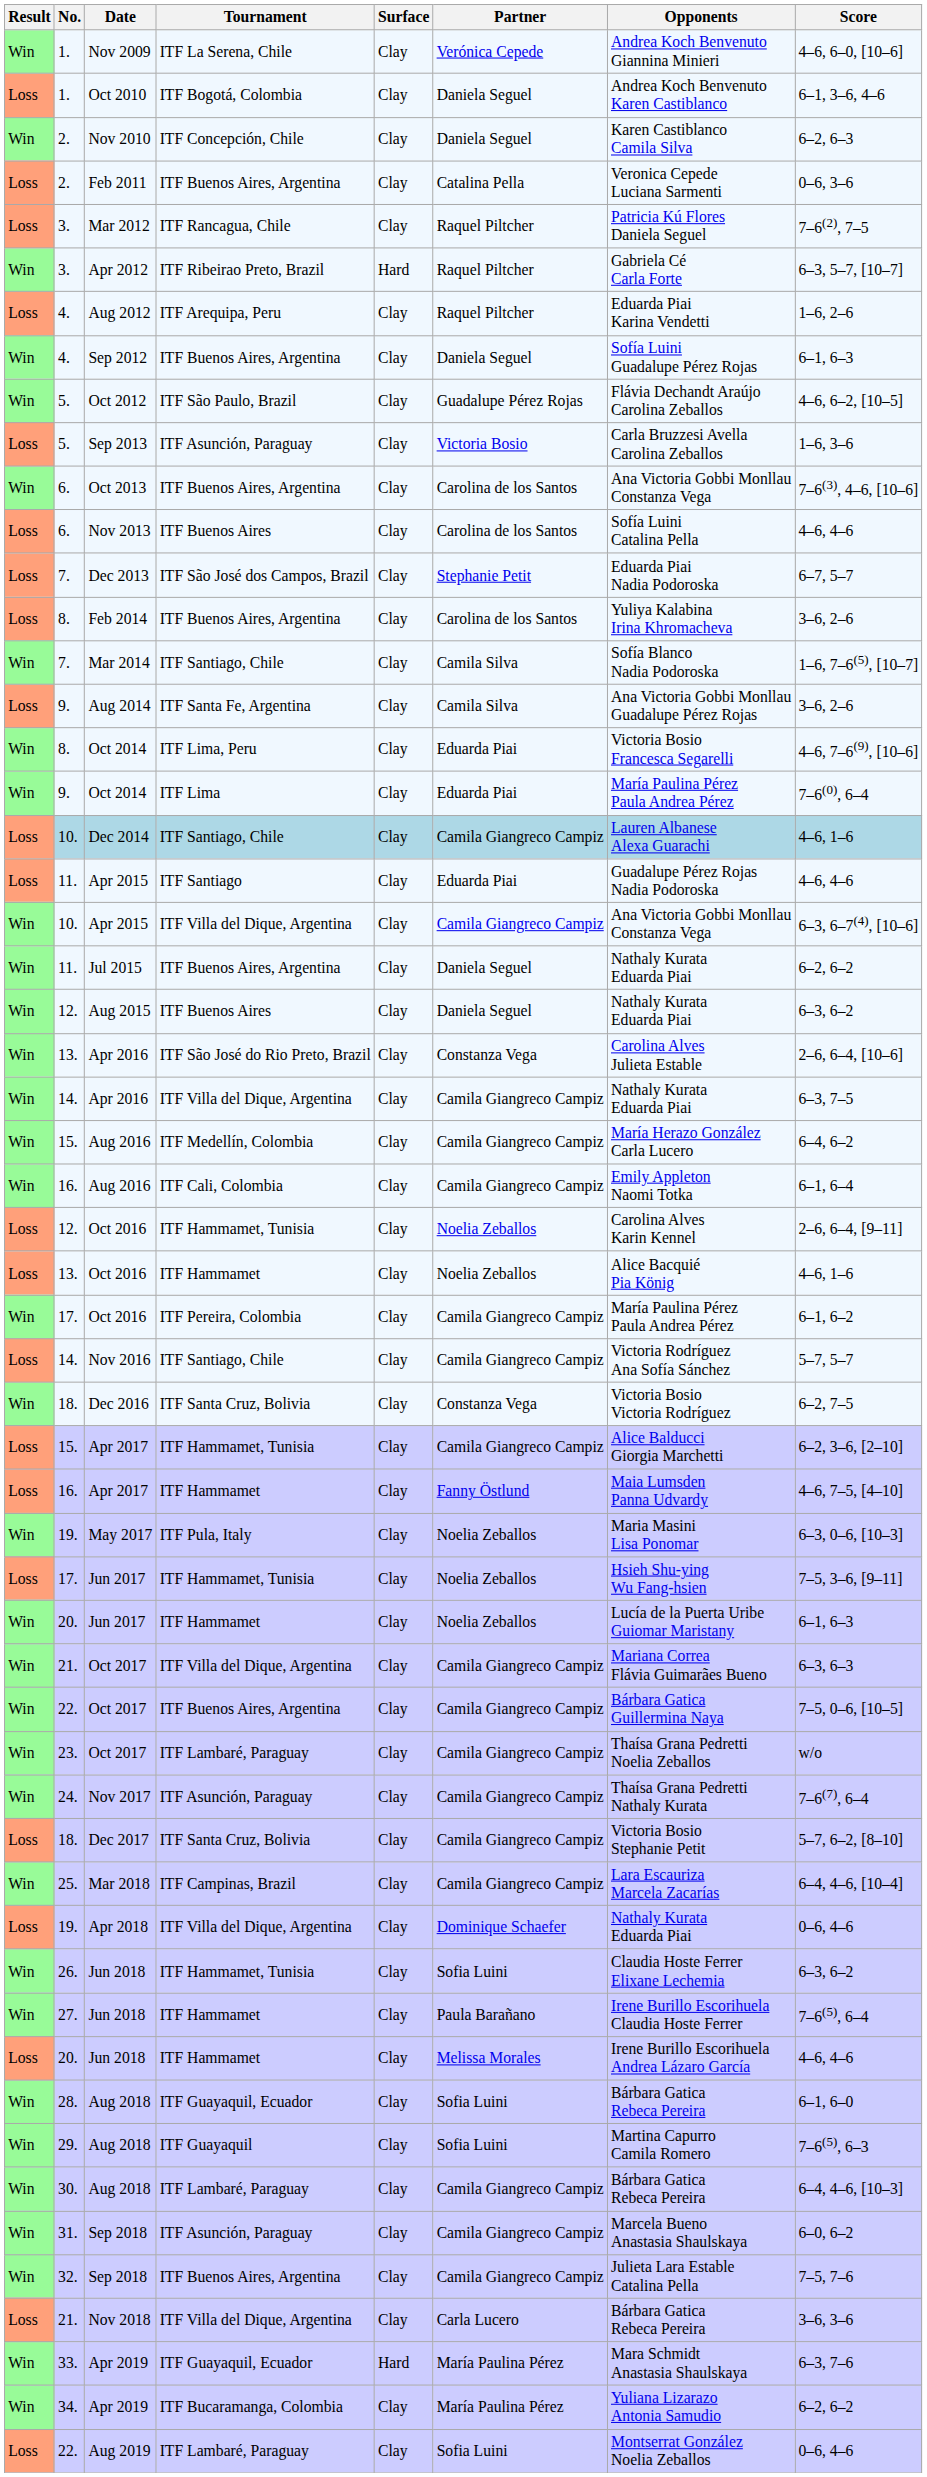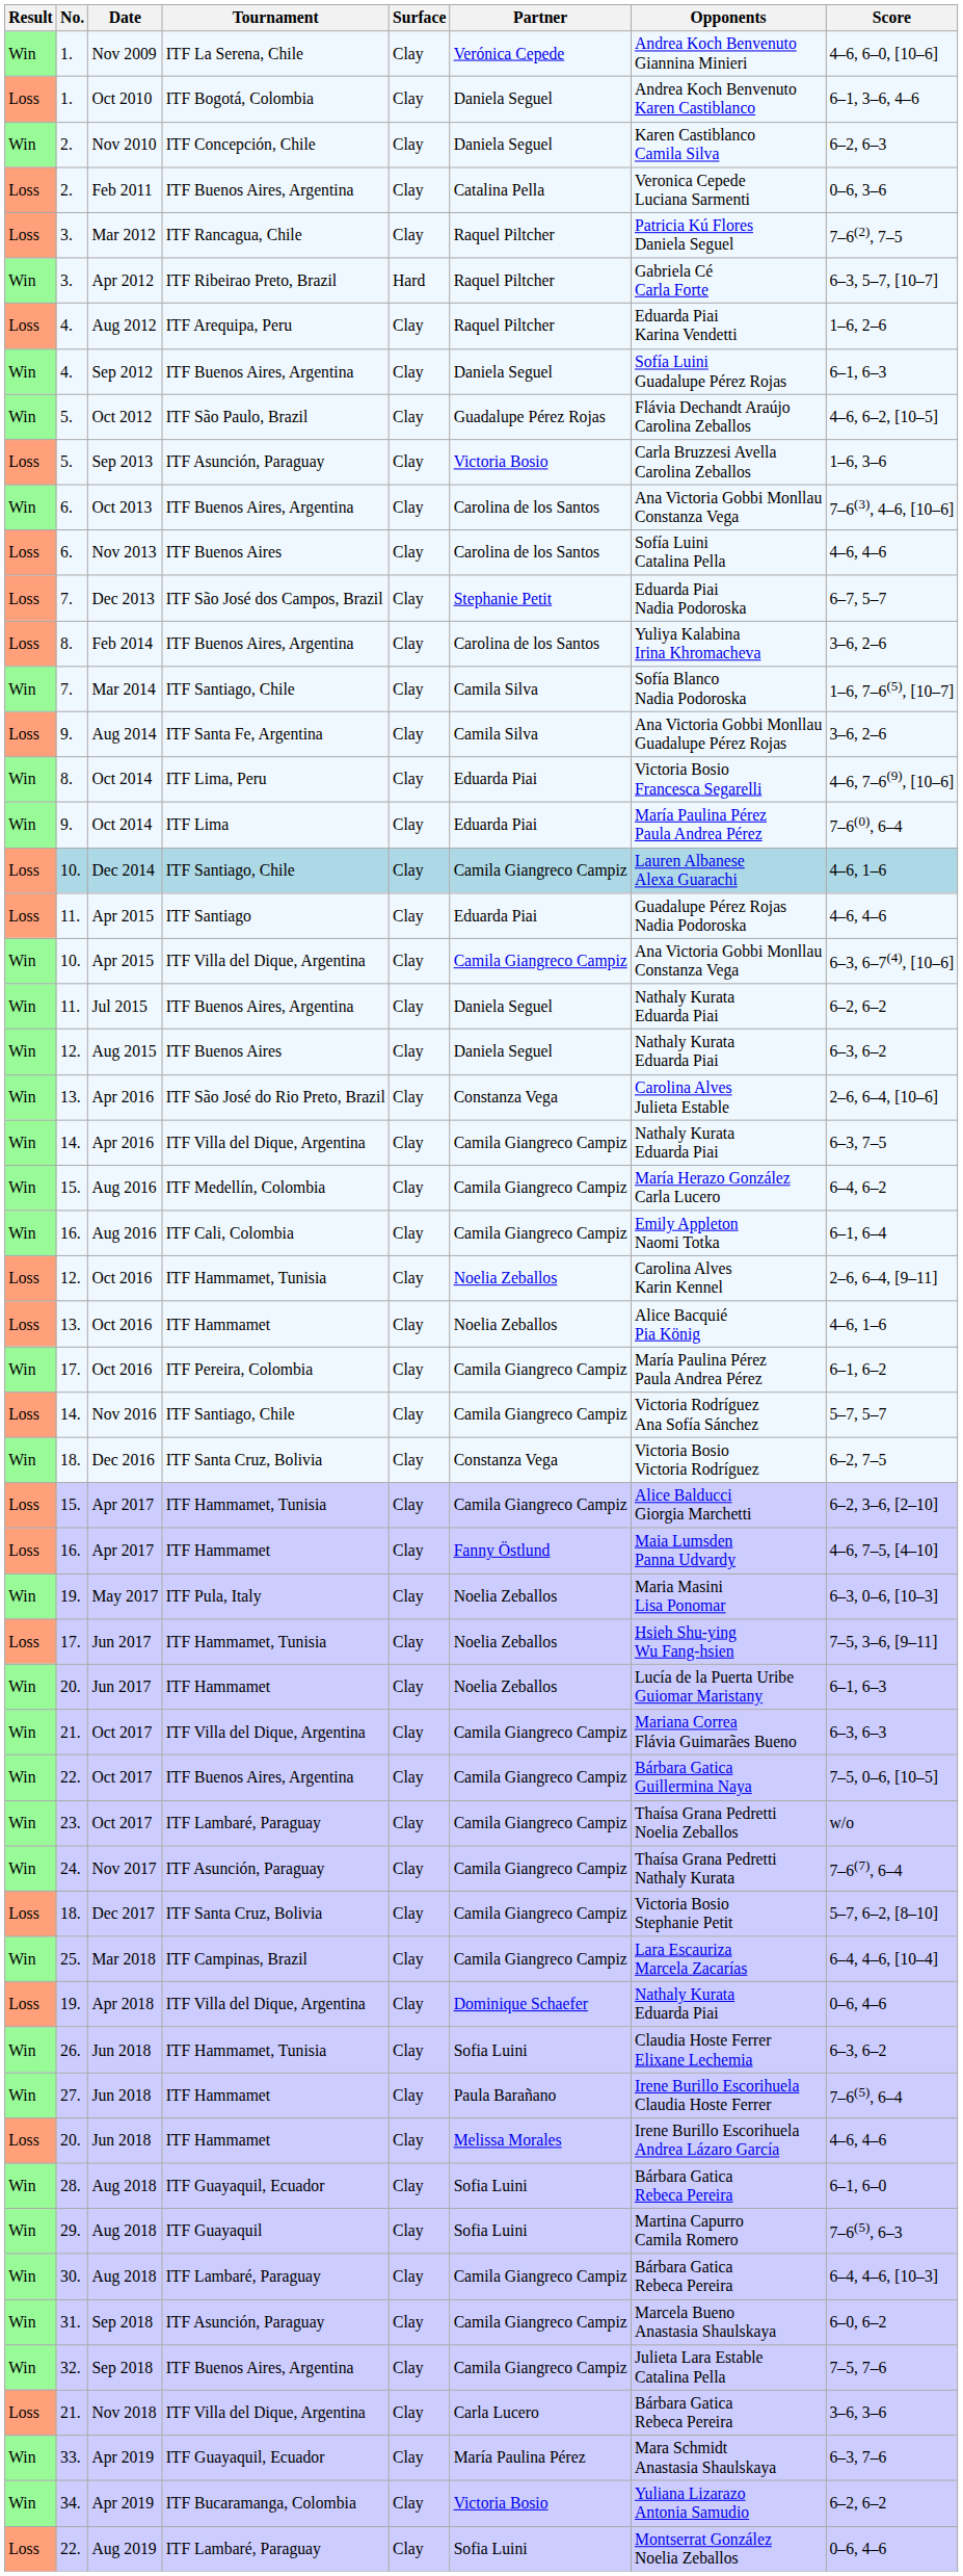33. / Apr 2019 | Surface: Hard -> Clay
34. / Apr 2019 | Partner: María Paulina Pérez -> Victoria Bosio
